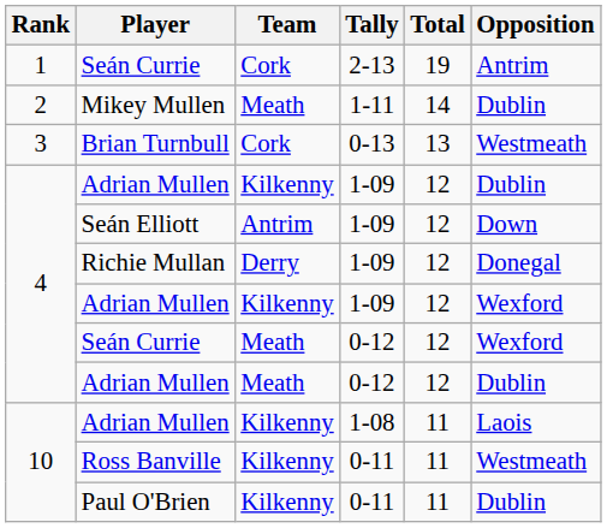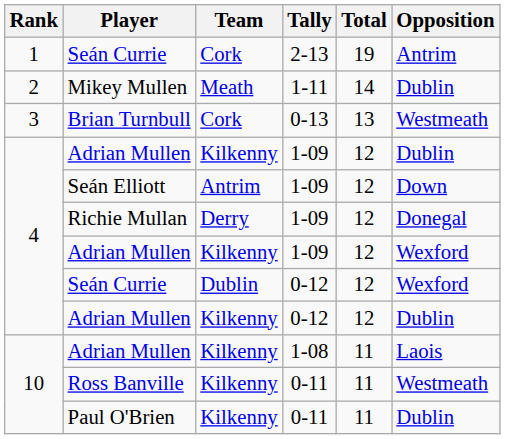Seán Currie / 0-12 | Team: Meath -> Dublin
Adrian Mullen / 0-12 | Team: Meath -> Kilkenny
